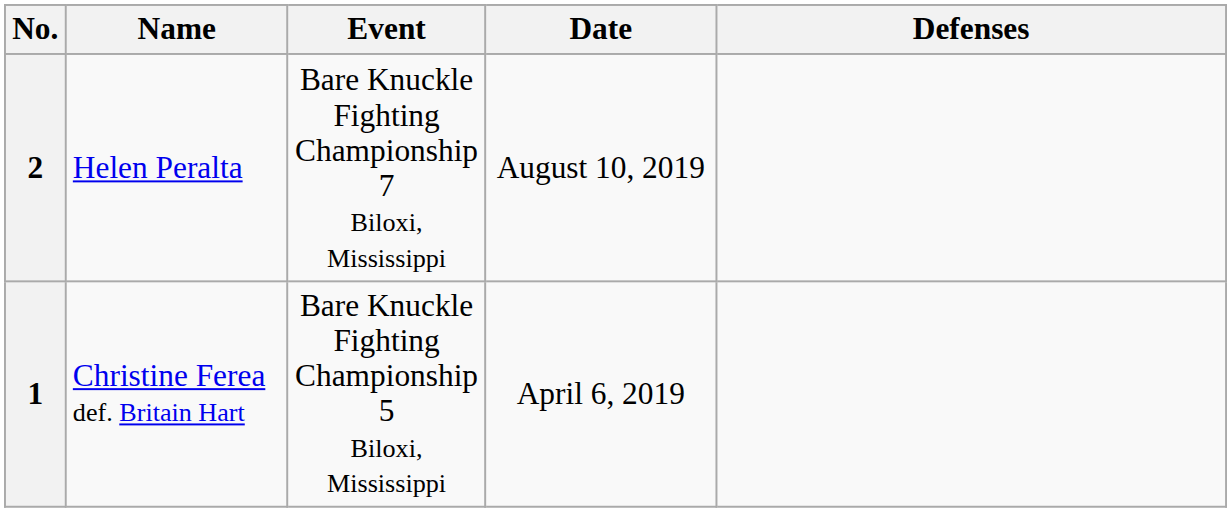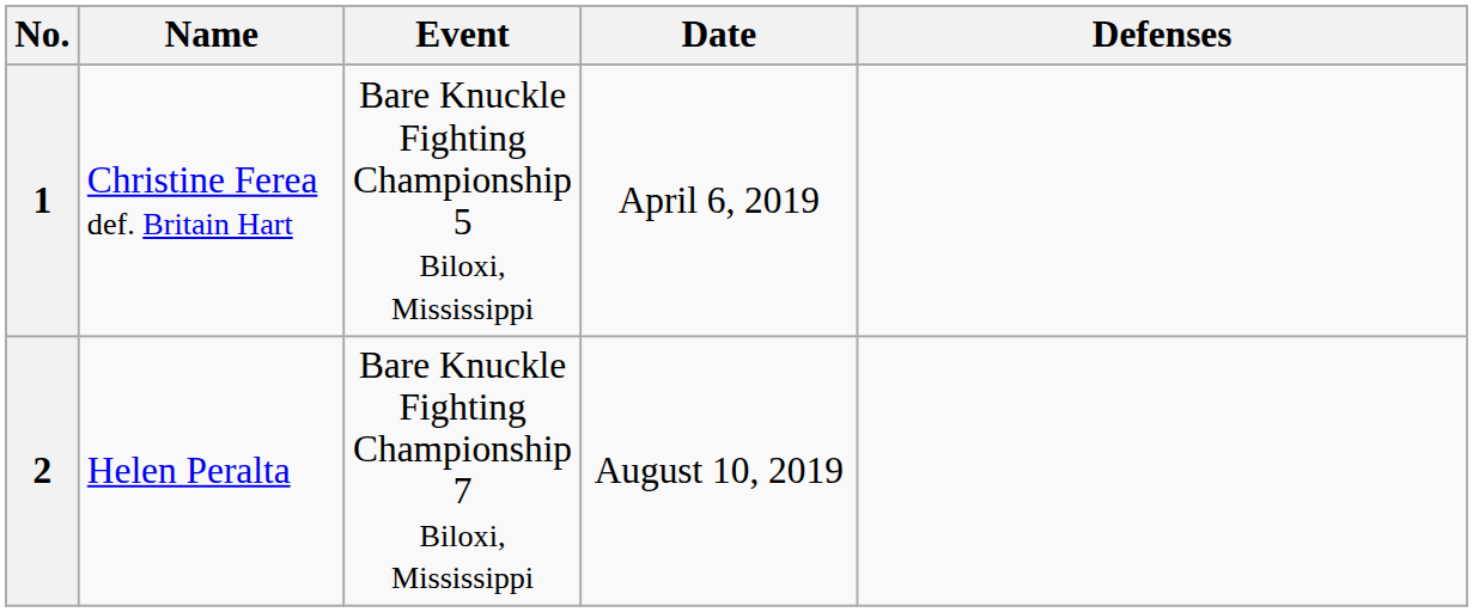rows swapped: 1 <-> 2
